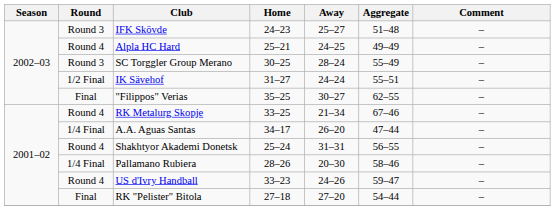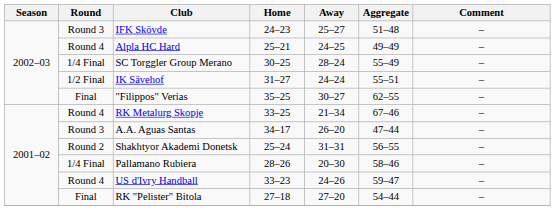SC Torggler Group Merano | Round: Round 3 -> 1/4 Final
A.A. Aguas Santas | Round: 1/4 Final -> Round 3
Shakhtyor Akademi Donetsk | Round: Round 4 -> Round 2
